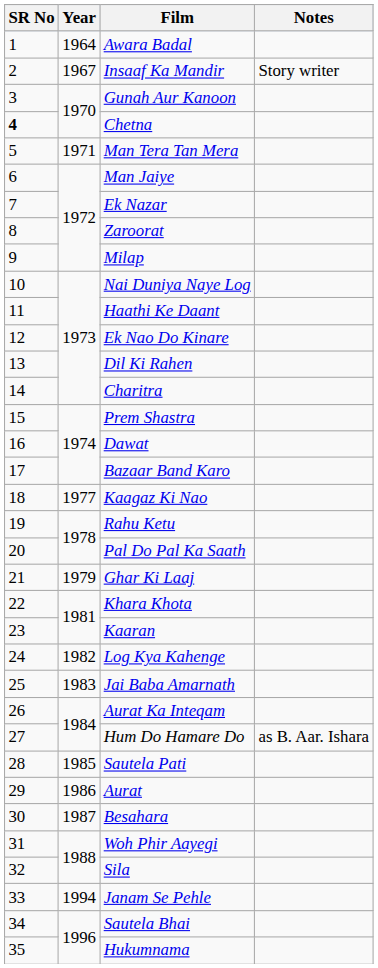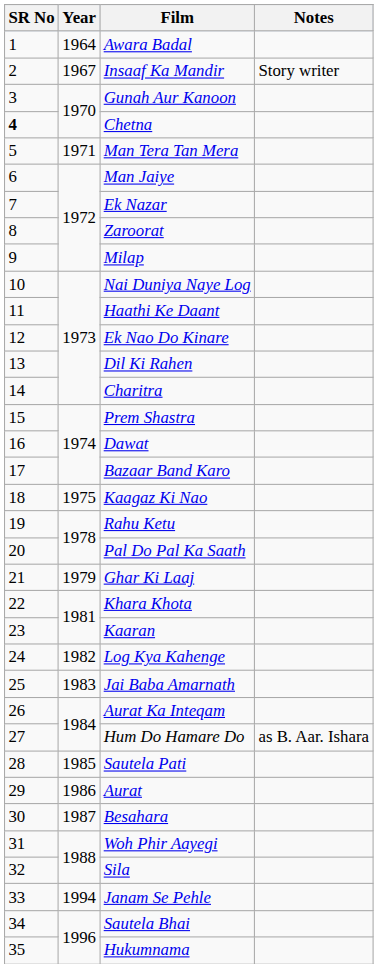Kaagaz Ki Nao | Year: 1977 -> 1975
